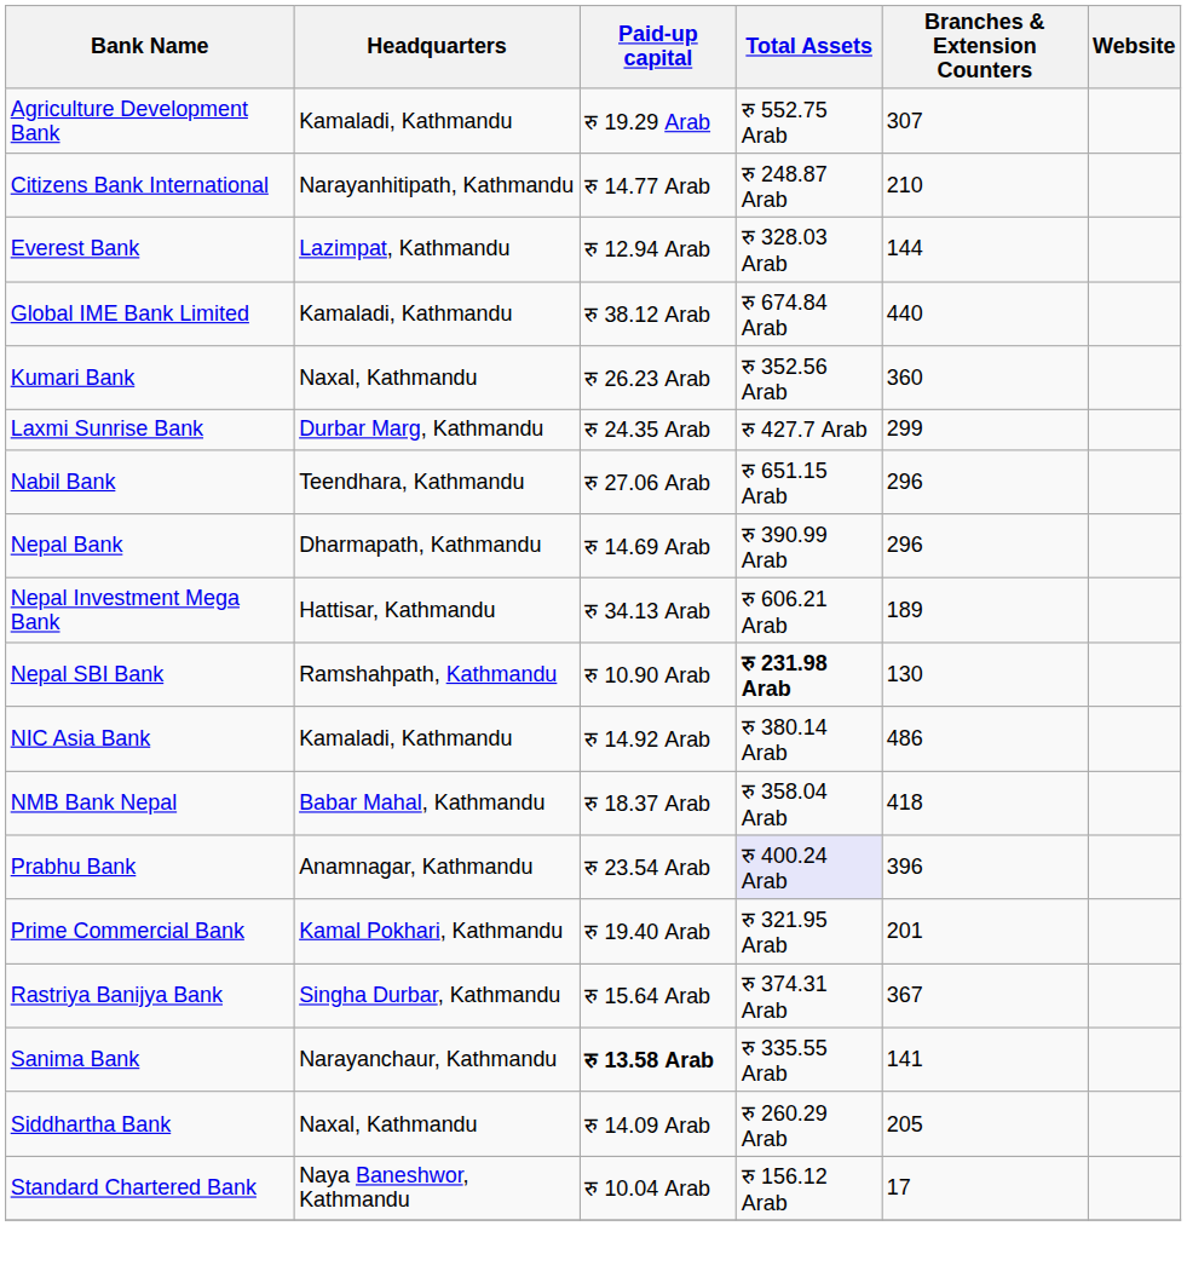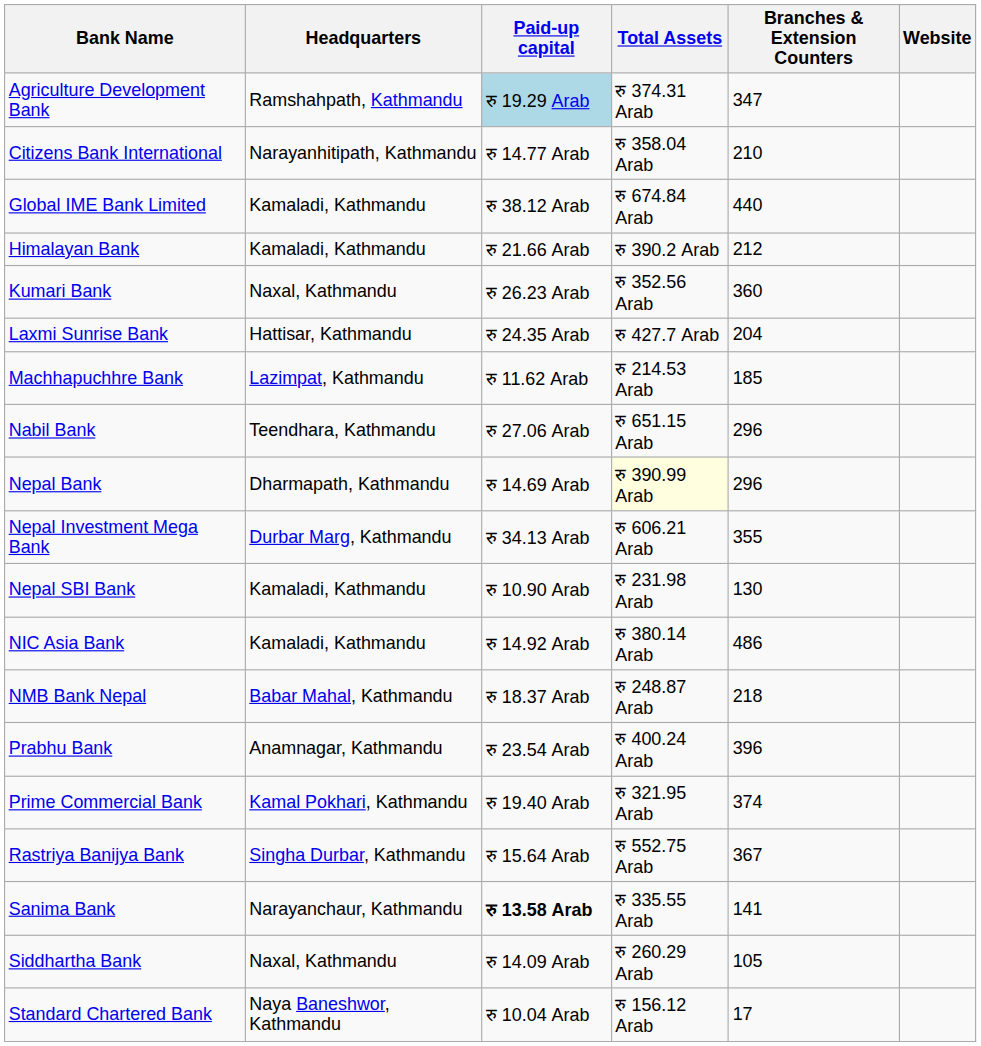Agriculture Development Bank | Headquarters: Kamaladi, Kathmandu -> Ramshahpath, Kathmandu
Agriculture Development Bank | Paid-up capital: no background -> lightblue background
Agriculture Development Bank | Total Assets: रु 552.75 Arab -> रु 374.31 Arab
Agriculture Development Bank | Branches & Extension Counters: 307 -> 347
Citizens Bank International | Total Assets: रु 248.87 Arab -> रु 358.04 Arab
- row: Everest Bank | Lazimpat, Kathmandu | रु 12.94 Arab | रु 328.03 Arab | 144
+ row: Himalayan Bank | Kamaladi, Kathmandu | रु 21.66 Arab | रु 390.2 Arab | 212
Laxmi Sunrise Bank | Headquarters: Durbar Marg, Kathmandu -> Hattisar, Kathmandu
Laxmi Sunrise Bank | Branches & Extension Counters: 299 -> 204
+ row: Machhapuchhre Bank | Lazimpat, Kathmandu | रु 11.62 Arab | रु 214.53 Arab | 185
Nepal Bank | Total Assets: no background -> lightyellow background
Nepal Investment Mega Bank | Headquarters: Hattisar, Kathmandu -> Durbar Marg, Kathmandu
Nepal Investment Mega Bank | Branches & Extension Counters: 189 -> 355
Nepal SBI Bank | Headquarters: Ramshahpath, Kathmandu -> Kamaladi, Kathmandu
Nepal SBI Bank | Total Assets: bold -> normal
NMB Bank Nepal | Total Assets: रु 358.04 Arab -> रु 248.87 Arab
NMB Bank Nepal | Branches & Extension Counters: 418 -> 218
Prabhu Bank | Total Assets: lavender background -> no background
Prime Commercial Bank | Branches & Extension Counters: 201 -> 374
Rastriya Banijya Bank | Total Assets: रु 374.31 Arab -> रु 552.75 Arab
Siddhartha Bank | Branches & Extension Counters: 205 -> 105
